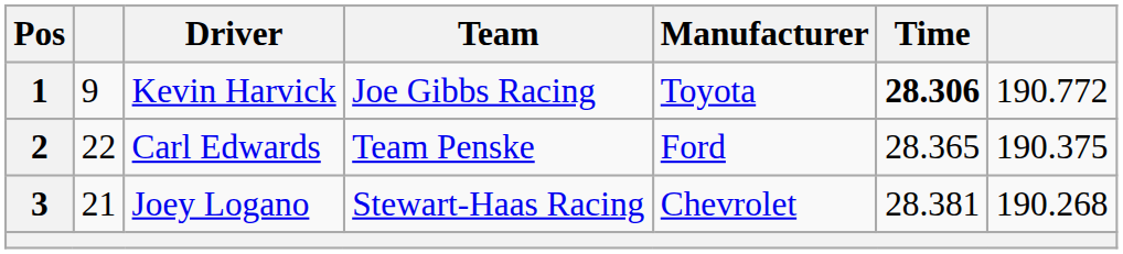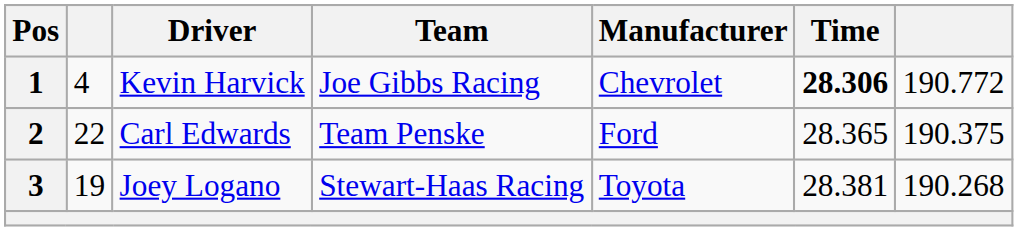1 | column 2: 9 -> 4
1 | Manufacturer: Toyota -> Chevrolet
3 | column 2: 21 -> 19
3 | Manufacturer: Chevrolet -> Toyota
